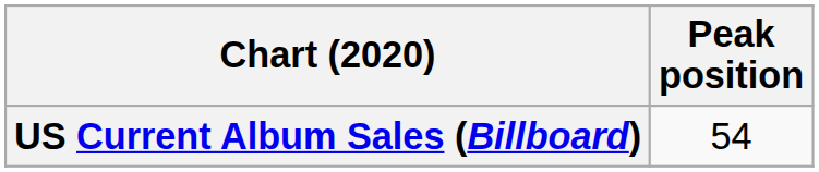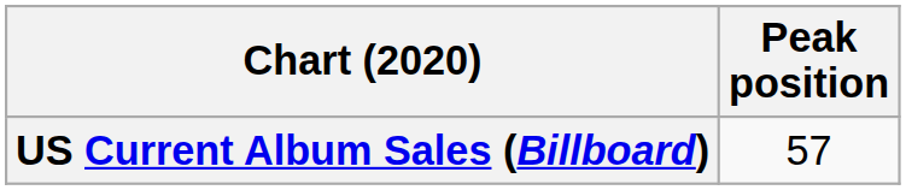US Current Album Sales (Billboard) | Peak position: 54 -> 57
